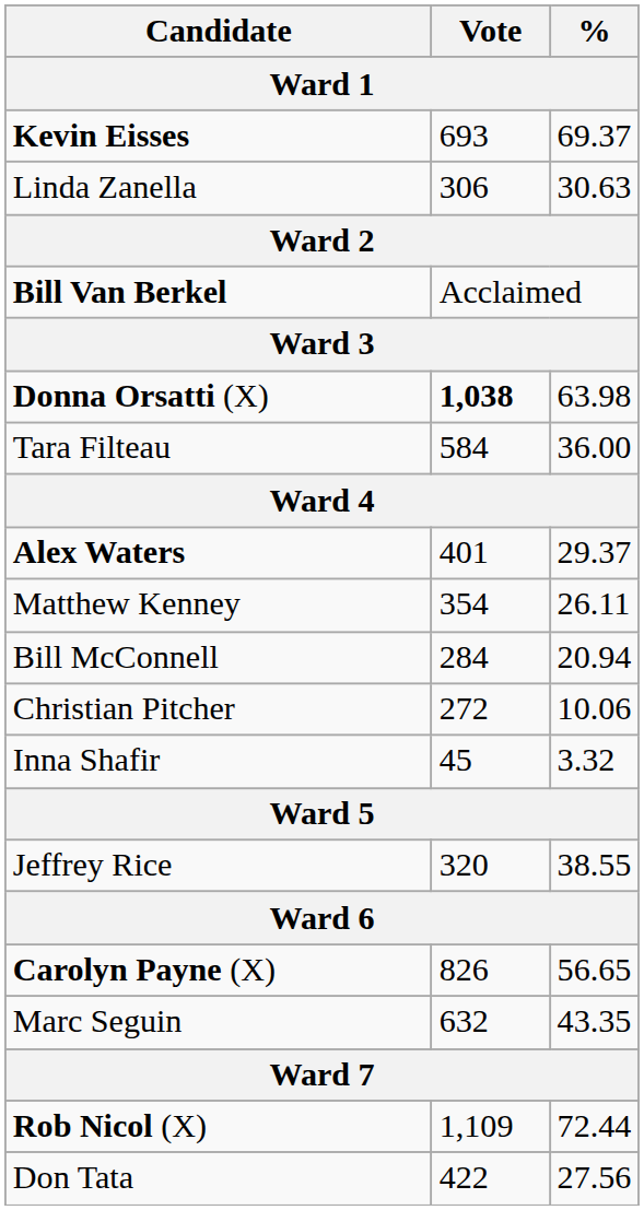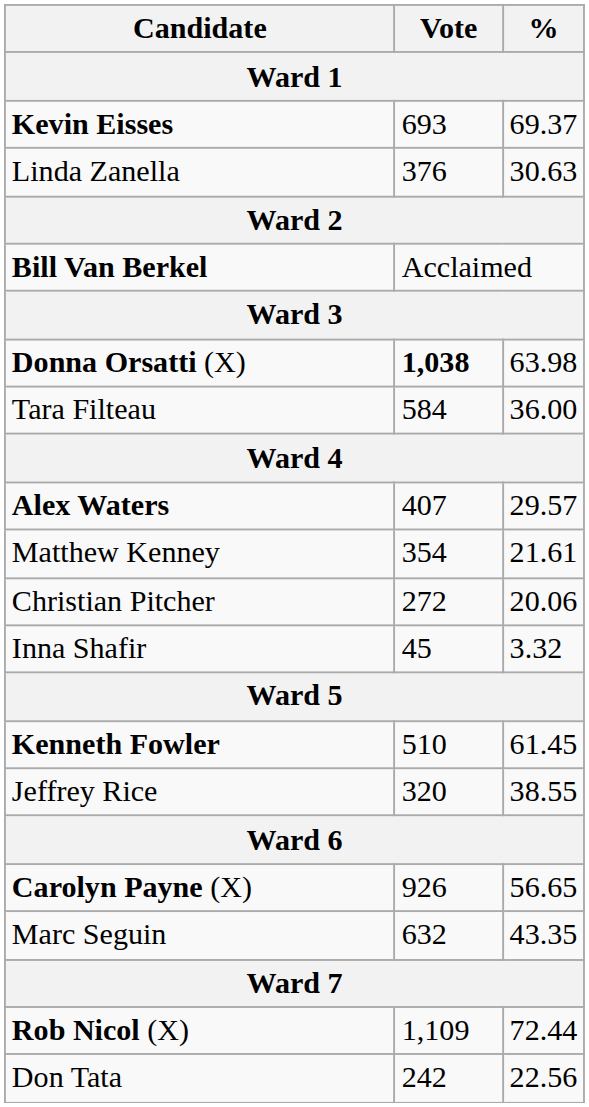Linda Zanella | Vote: 306 -> 376
Alex Waters | Vote: 401 -> 407
Alex Waters | %: 29.37 -> 29.57
Matthew Kenney | %: 26.11 -> 21.61
- row: Bill McConnell | 284 | 20.94
Christian Pitcher | %: 10.06 -> 20.06
+ row: Kenneth Fowler | 510 | 61.45
Carolyn Payne (X) | Vote: 826 -> 926
Don Tata | Vote: 422 -> 242
Don Tata | %: 27.56 -> 22.56
